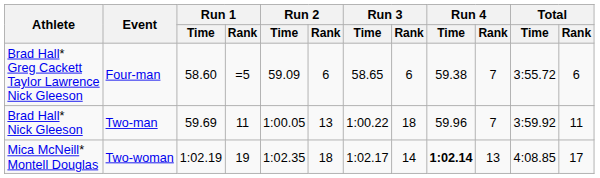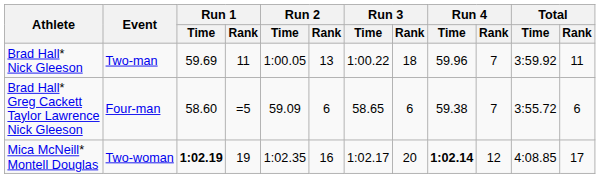rows swapped: Brad Hall* Nick Gleeson <-> Brad Hall* Greg Cackett Taylor Lawrence Nick Gleeson
Mica McNeill* Montell Douglas | Run 1 / Time: normal -> bold
Mica McNeill* Montell Douglas | Run 2 / Rank: 18 -> 16
Mica McNeill* Montell Douglas | Run 3 / Rank: 14 -> 20
Mica McNeill* Montell Douglas | Run 4 / Rank: 13 -> 12
